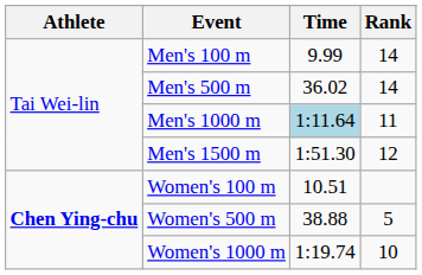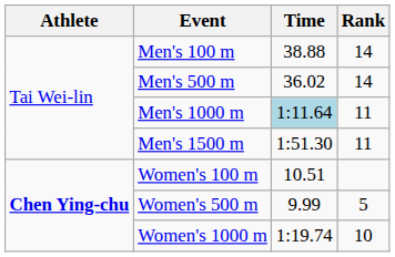Men's 100 m | Time: 9.99 -> 38.88
Men's 1500 m | Rank: 12 -> 11
Women's 500 m | Time: 38.88 -> 9.99
